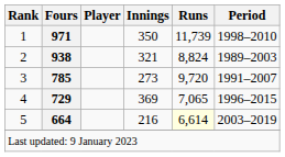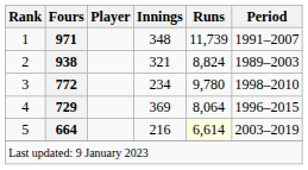1 | Innings: 350 -> 348
1 | Period: 1998–2010 -> 1991–2007
3 | Fours: 785 -> 772
3 | Innings: 273 -> 234
3 | Runs: 9,720 -> 9,780
3 | Period: 1991–2007 -> 1998–2010
4 | Runs: 7,065 -> 8,064
